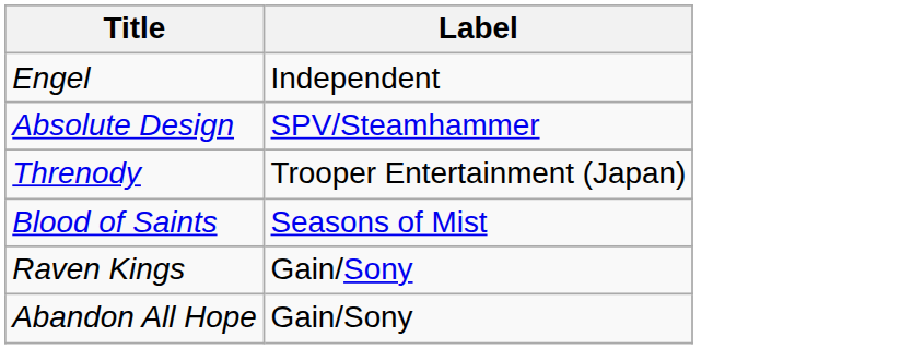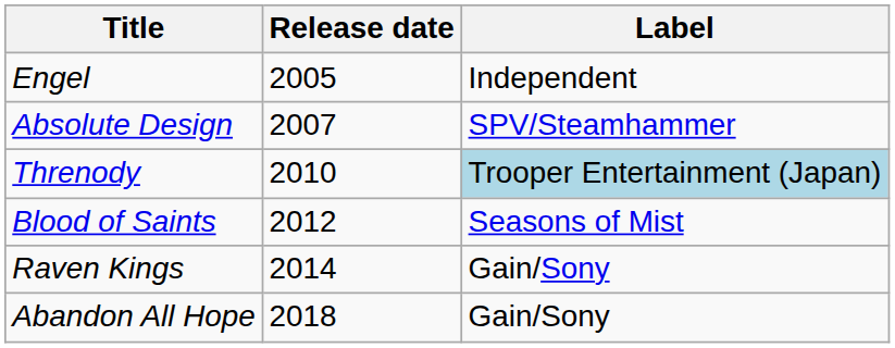+ column: Release date | 2005 | 2007 | 2010 | 2012 | 2014 | 2018
Threnody | Label: no background -> lightblue background
